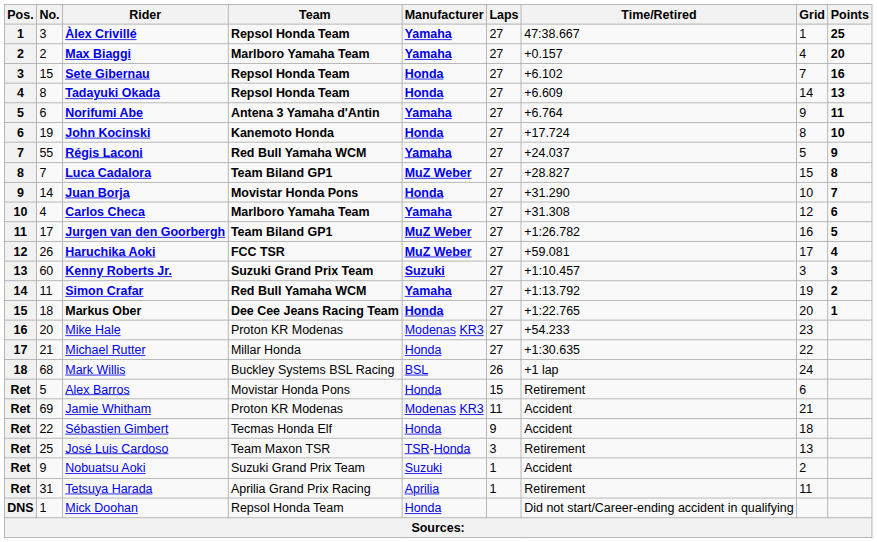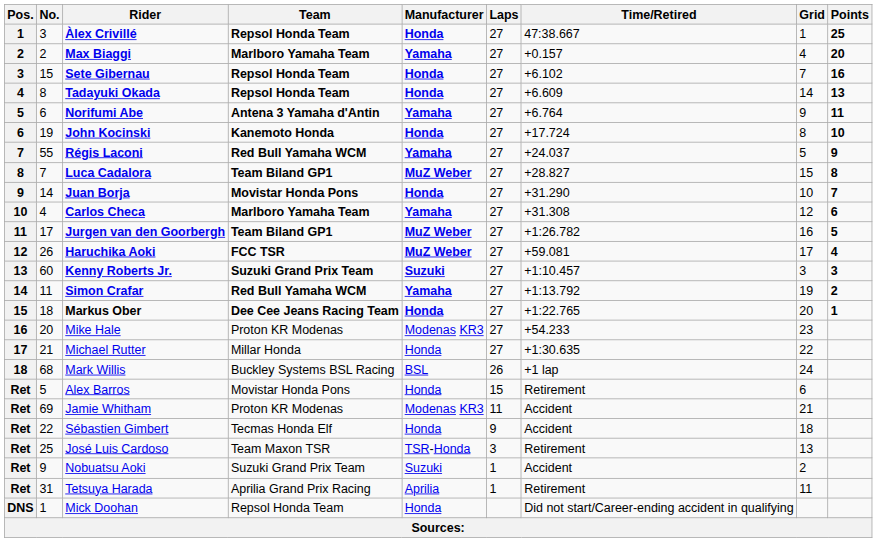Àlex Crivillé | Manufacturer: Yamaha -> Honda
